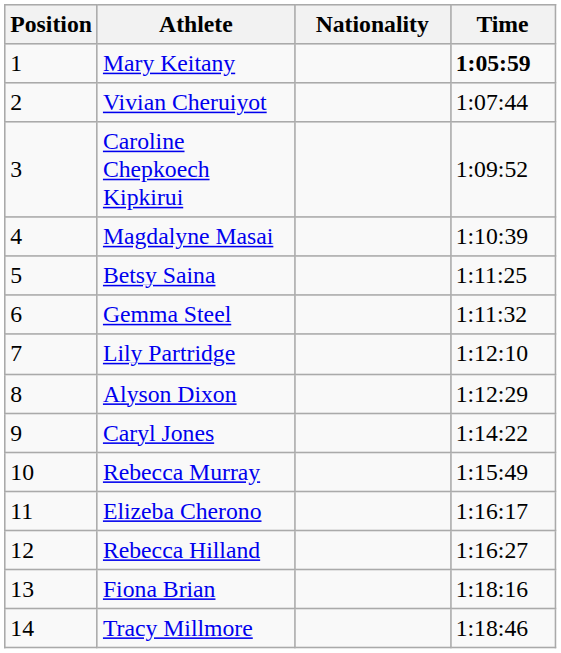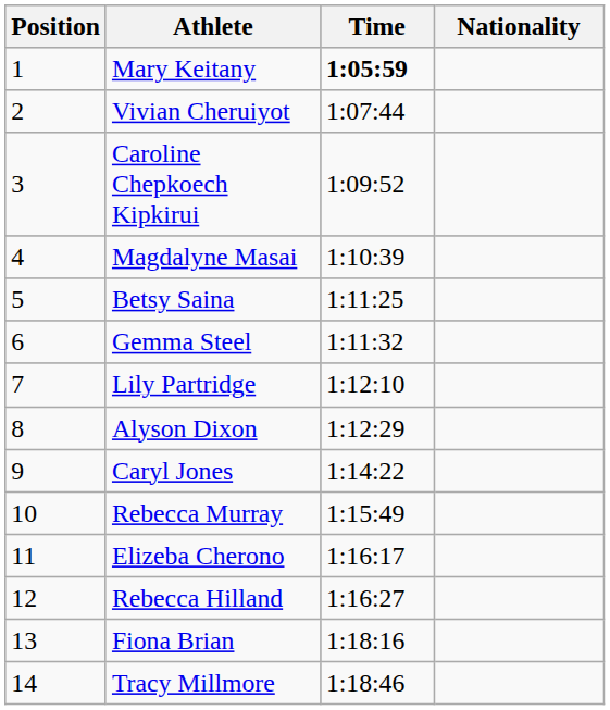columns swapped: Nationality <-> Time
